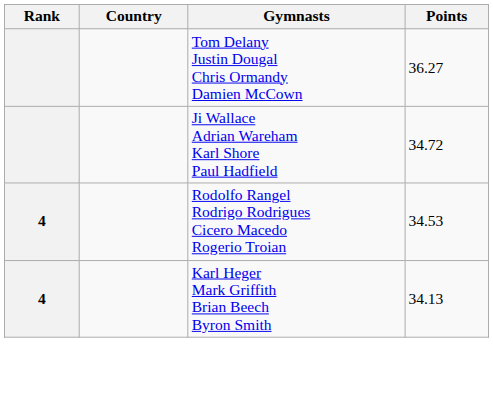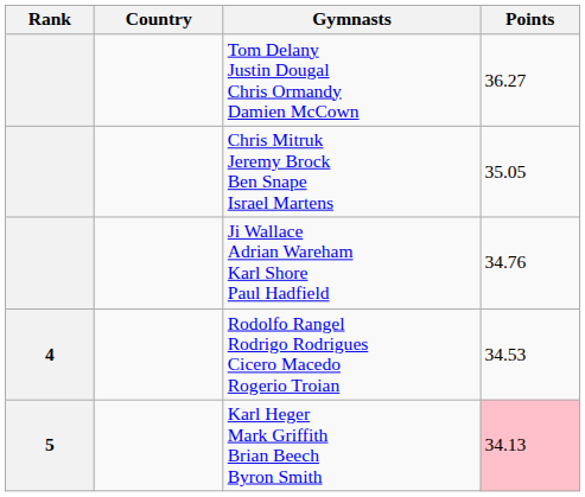+ row: Chris Mitruk Jeremy Brock Ben Snape Israel Martens | 35.05
Ji Wallace Adrian Wareham Karl Shore Paul Hadfield | Points: 34.72 -> 34.76
Karl Heger Mark Griffith Brian Beech Byron Smith | Rank: 4 -> 5
Karl Heger Mark Griffith Brian Beech Byron Smith | Points: no background -> pink background
